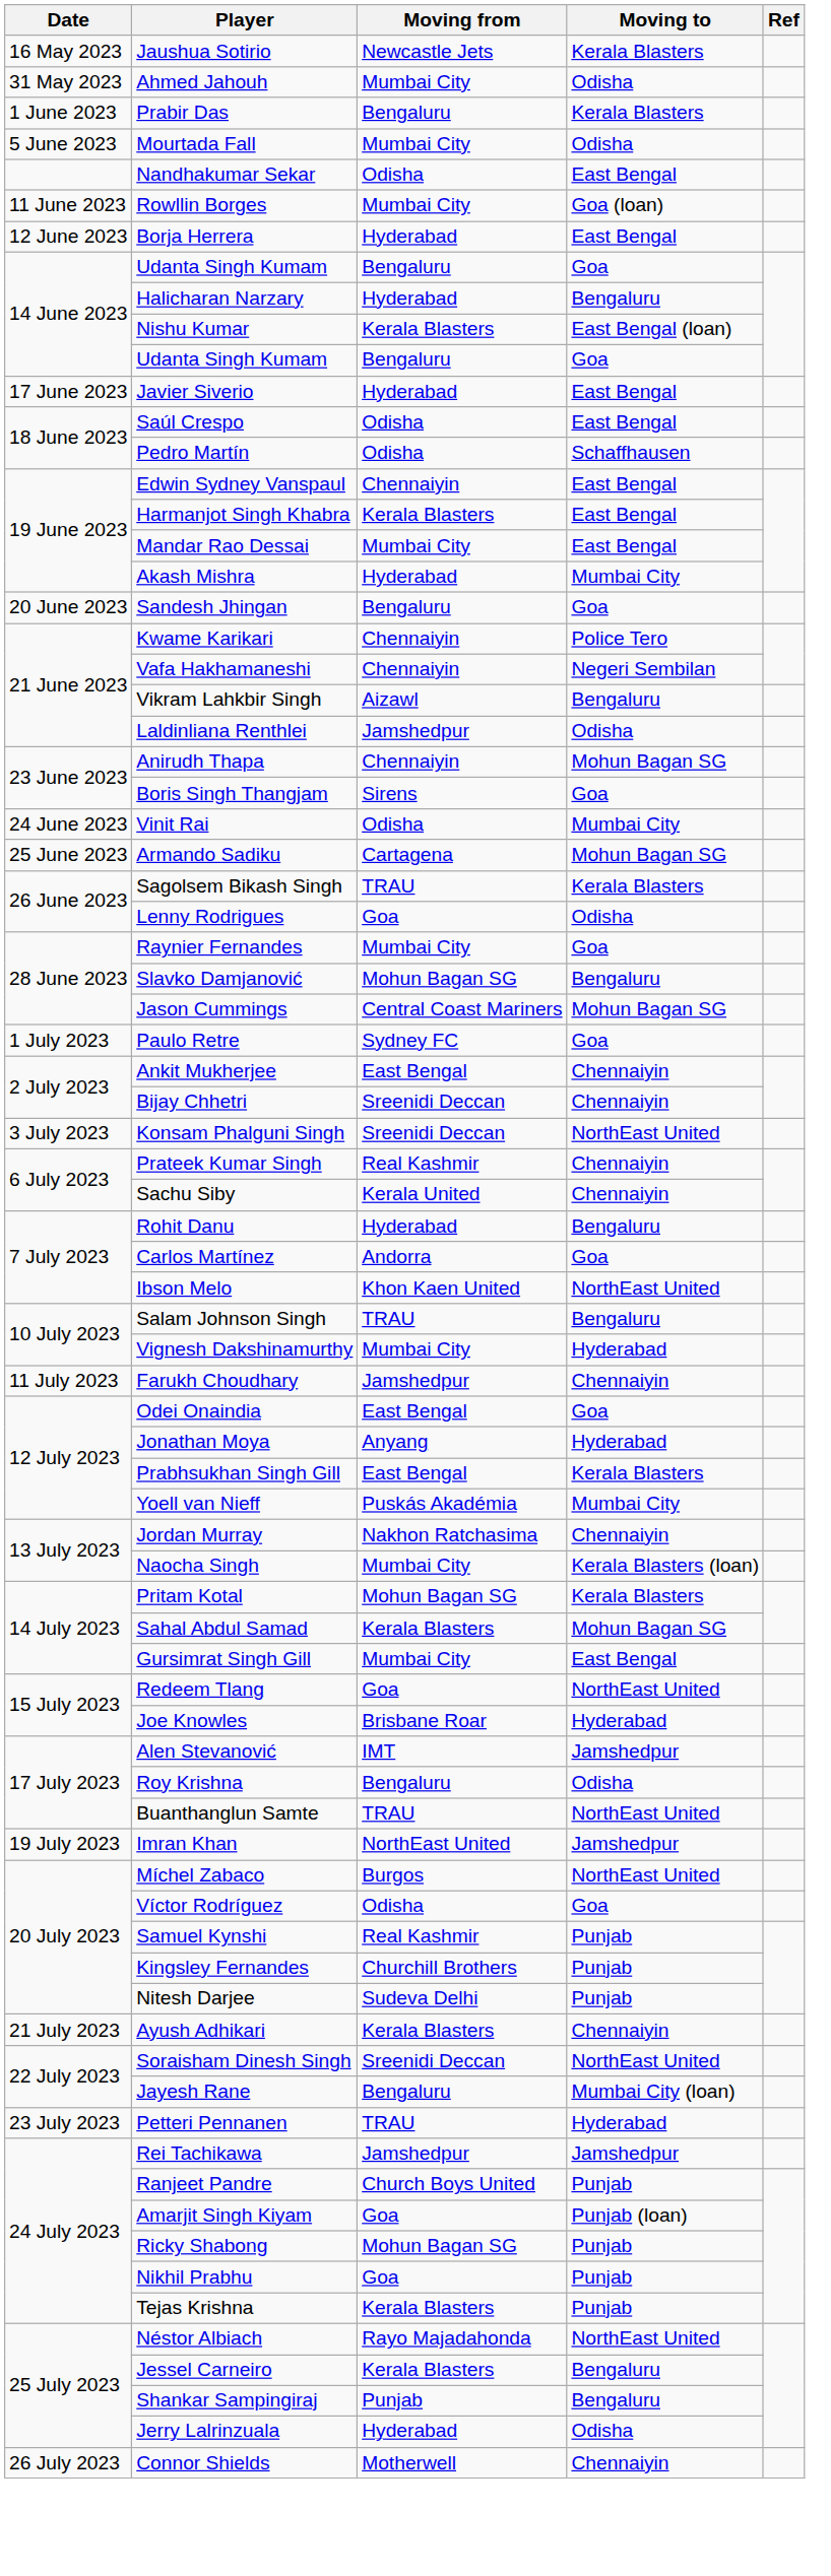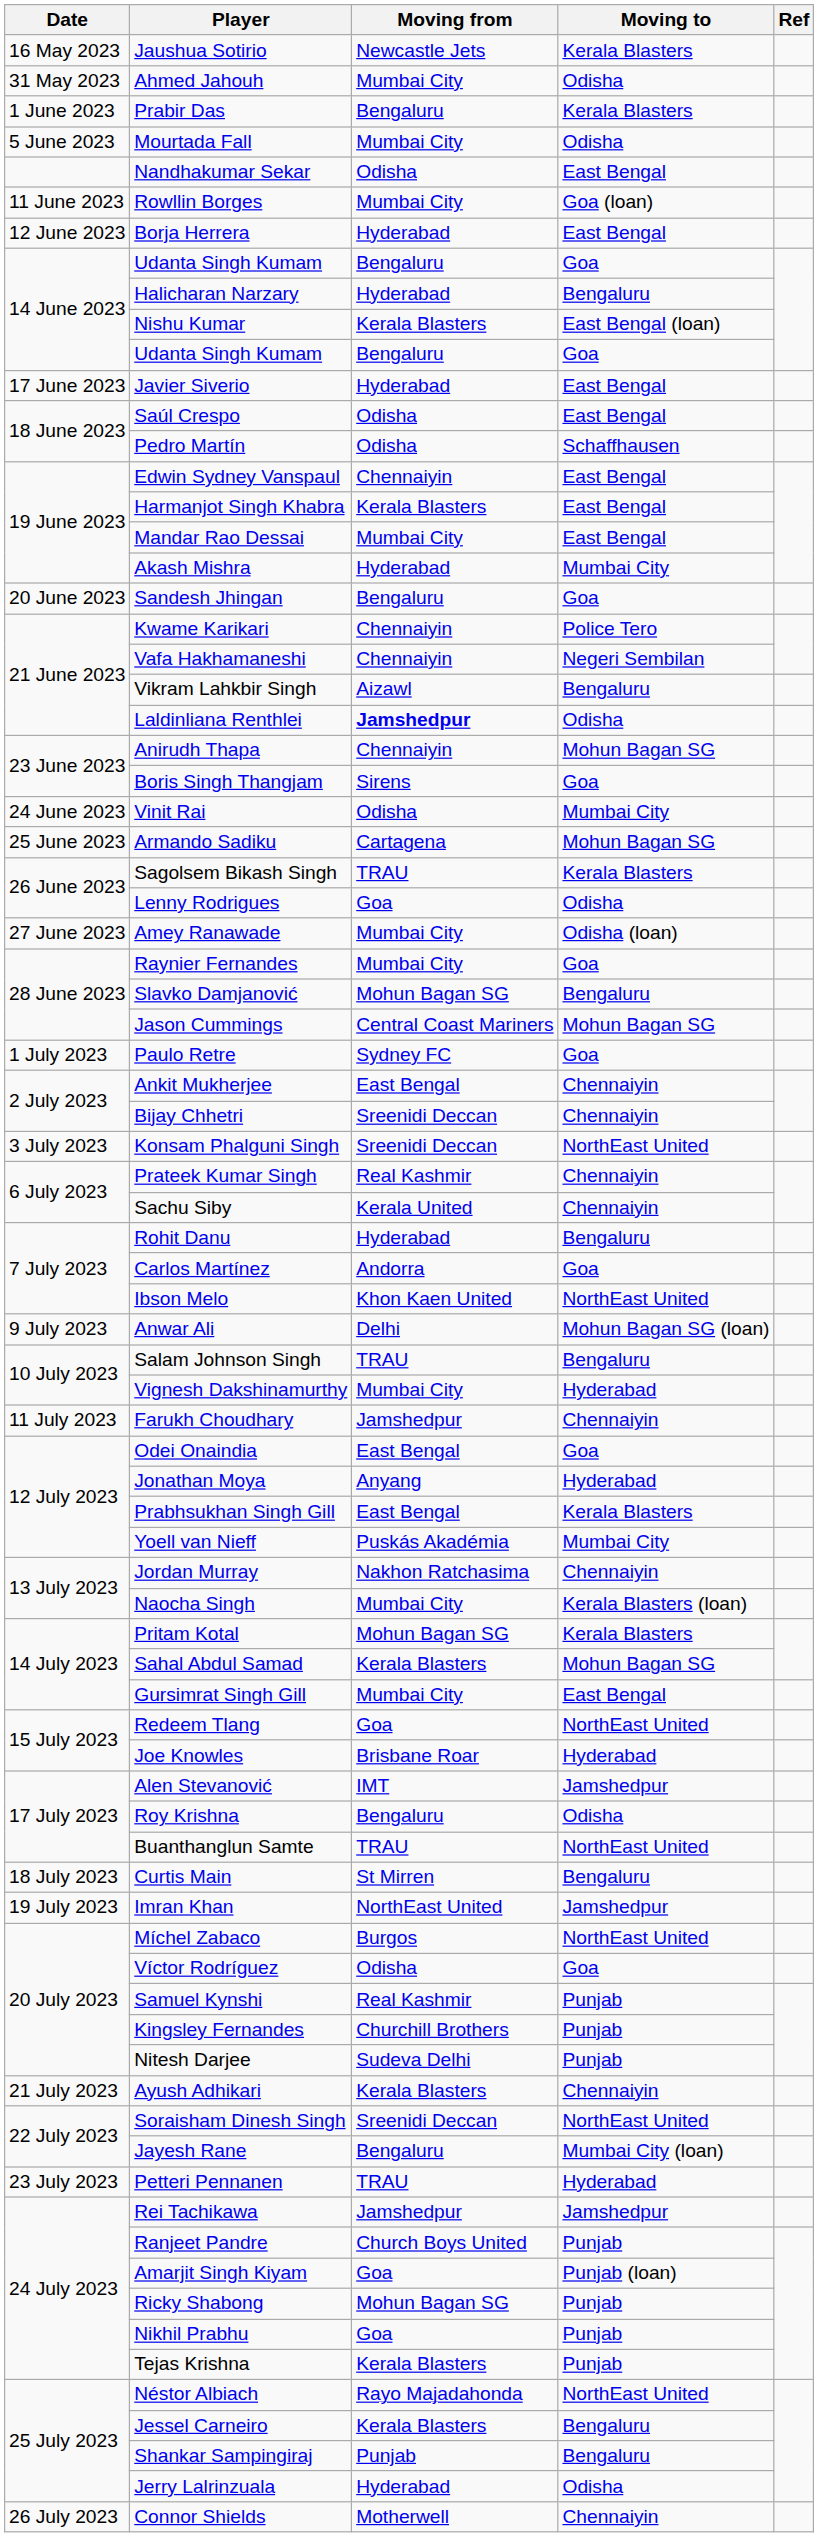Laldinliana Renthlei | Moving from: normal -> bold
+ row: 27 June 2023 | Amey Ranawade | Mumbai City | Odisha (loan)
+ row: 9 July 2023 | Anwar Ali | Delhi | Mohun Bagan SG (loan)
+ row: 18 July 2023 | Curtis Main | St Mirren | Bengaluru
